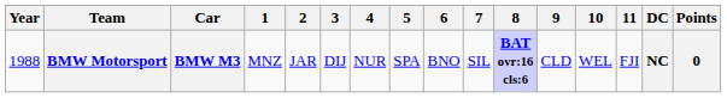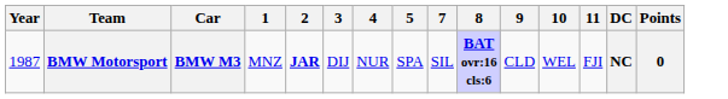- column: 6 | BNO
BMW Motorsport | Year: 1988 -> 1987
BMW Motorsport | 2: normal -> bold
